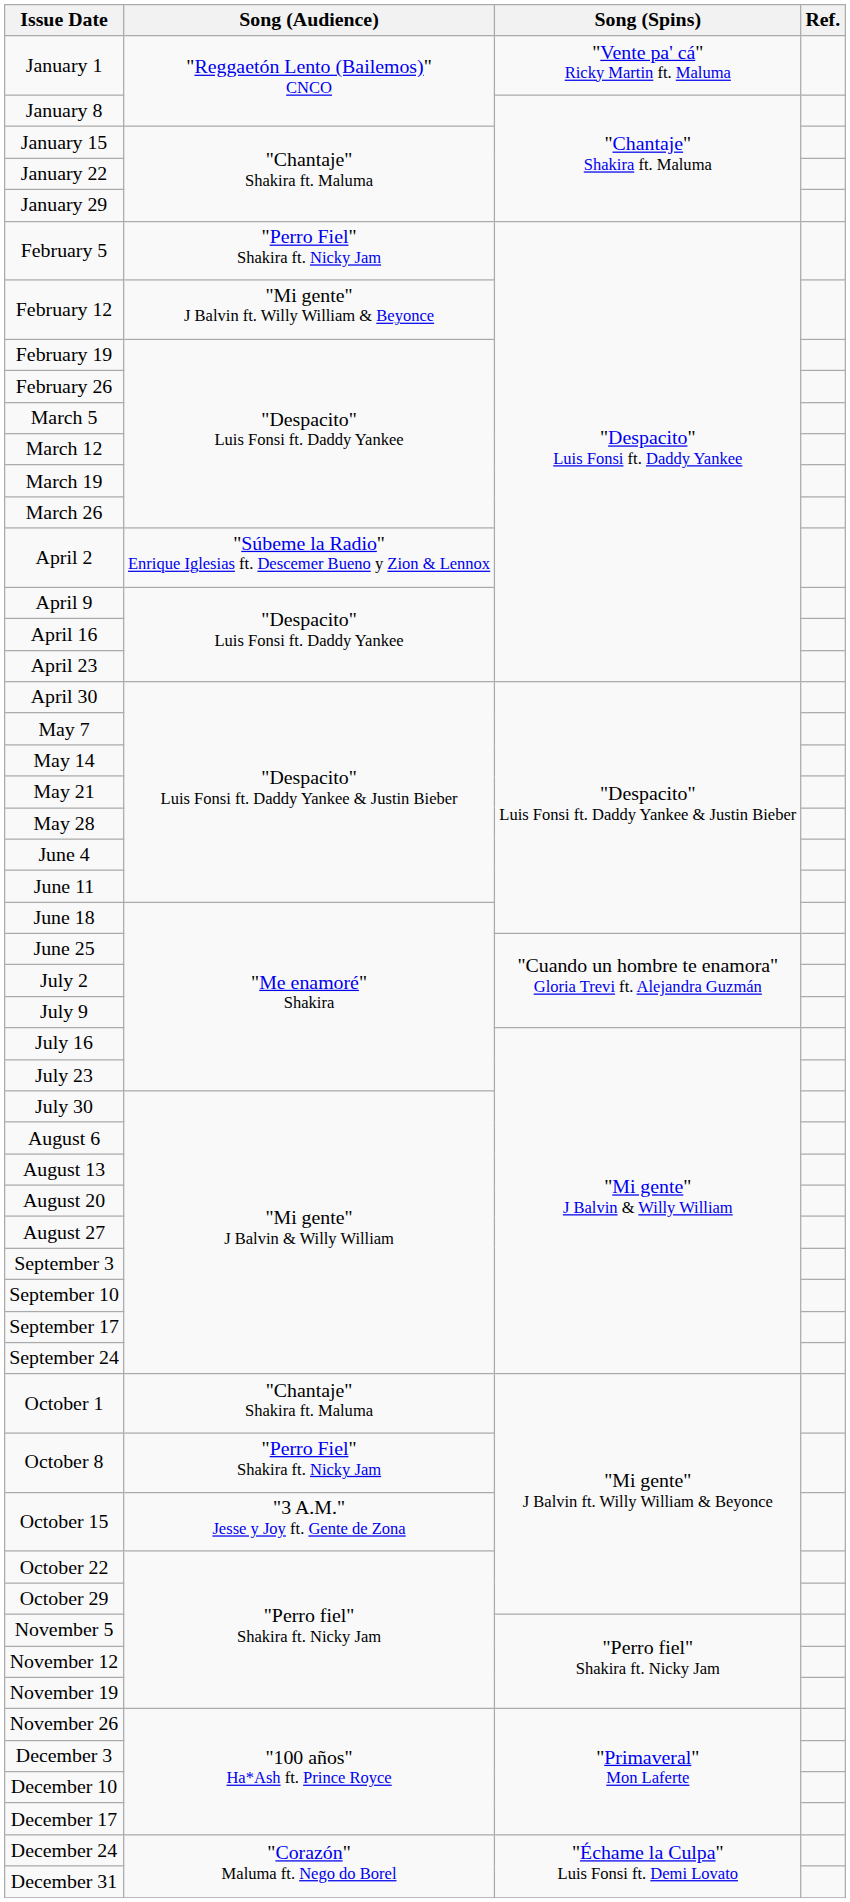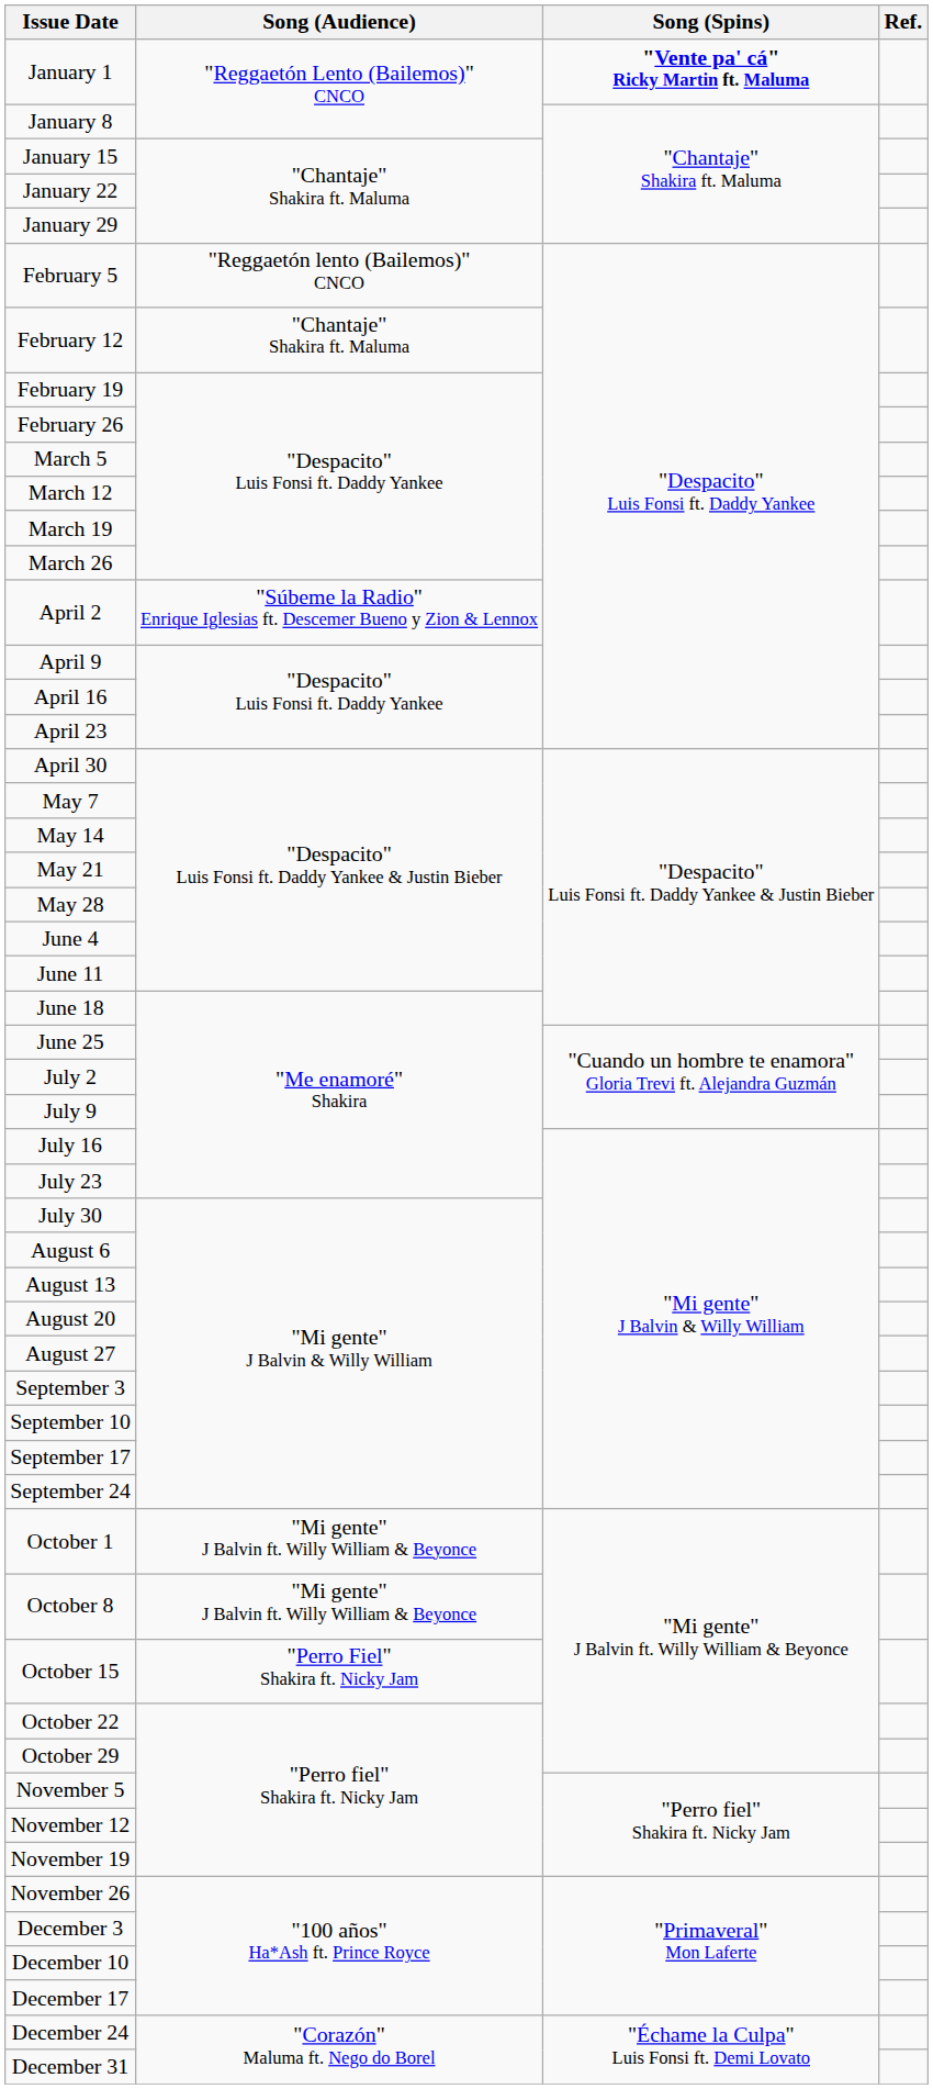January 1 | Song (Spins): normal -> bold
February 5 | Song (Audience): "Perro Fiel" Shakira ft. Nicky Jam -> "Reggaetón lento (Bailemos)" CNCO
February 12 | Song (Audience): "Mi gente" J Balvin ft. Willy William & Beyonce -> "Chantaje" Shakira ft. Maluma
October 1 | Song (Audience): "Chantaje" Shakira ft. Maluma -> "Mi gente" J Balvin ft. Willy William & Beyonce
October 8 | Song (Audience): "Perro Fiel" Shakira ft. Nicky Jam -> "Mi gente" J Balvin ft. Willy William & Beyonce
October 15 | Song (Audience): "3 A.M." Jesse y Joy ft. Gente de Zona -> "Perro Fiel" Shakira ft. Nicky Jam
